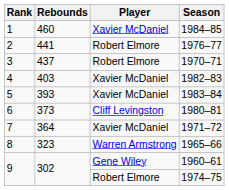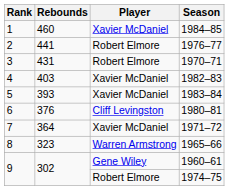1970–71 | Rebounds: 437 -> 431
1980–81 | Rebounds: 373 -> 376
